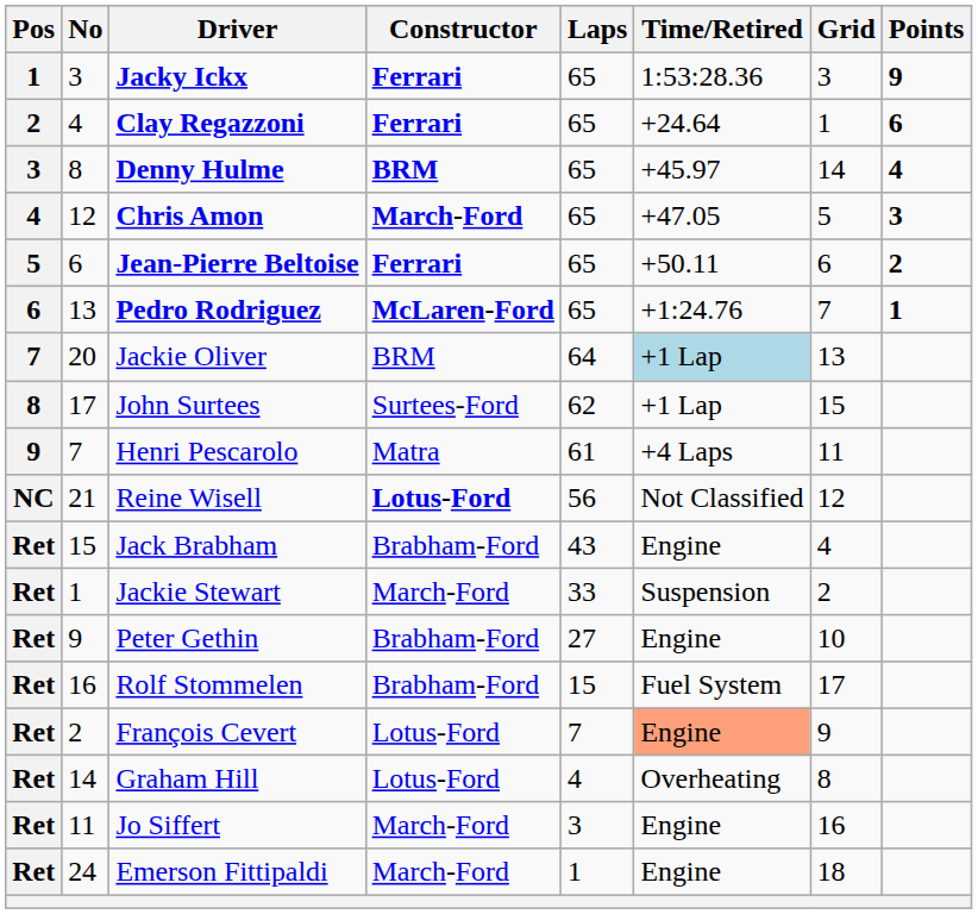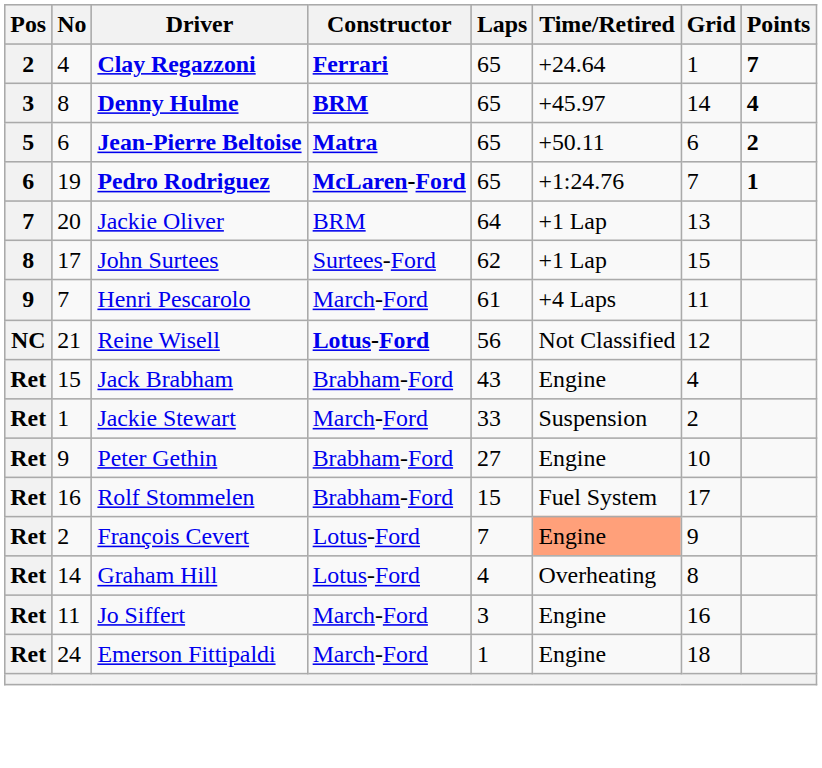- row: 1 | 3 | Jacky Ickx | Ferrari | 65 | 1:53:28.36 | 3 | 9
Clay Regazzoni | Points: 6 -> 7
- row: 4 | 12 | Chris Amon | March-Ford | 65 | +47.05 | 5 | 3
Jean-Pierre Beltoise | Constructor: Ferrari -> Matra
Pedro Rodriguez | No: 13 -> 19
Jackie Oliver | Time/Retired: lightblue background -> no background
Henri Pescarolo | Constructor: Matra -> March-Ford
